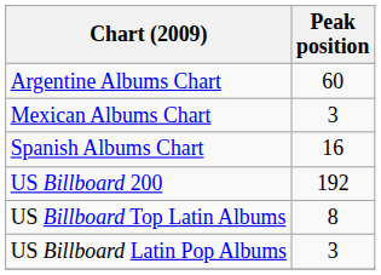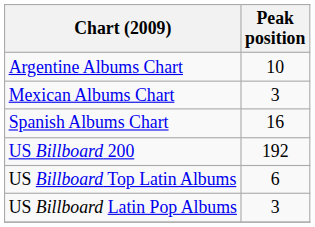Argentine Albums Chart | Peak position: 60 -> 10
US Billboard Top Latin Albums | Peak position: 8 -> 6
